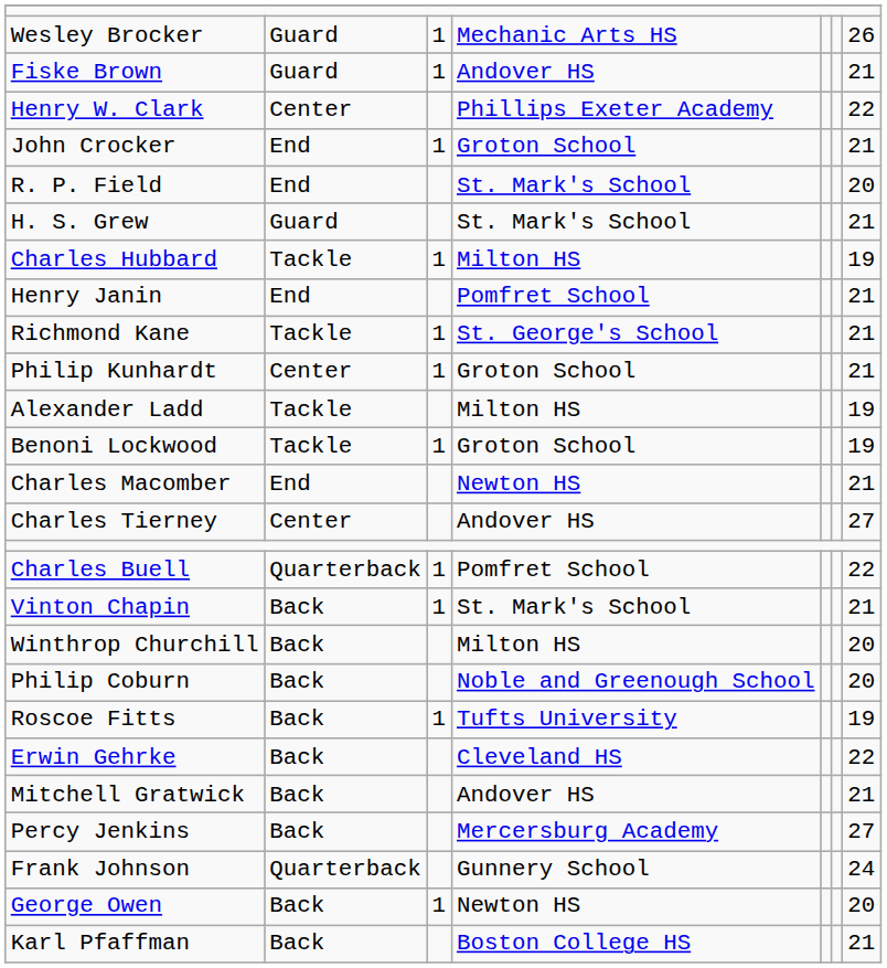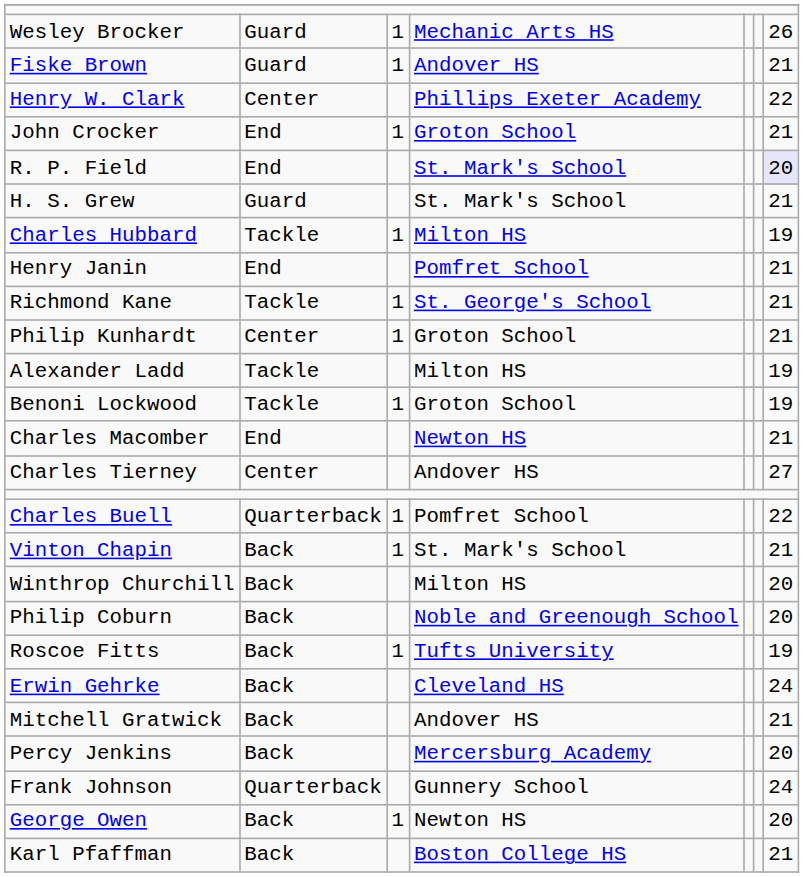R. P. Field | column 7: no background -> lavender background
Erwin Gehrke | column 7: 22 -> 24
Percy Jenkins | column 7: 27 -> 20
